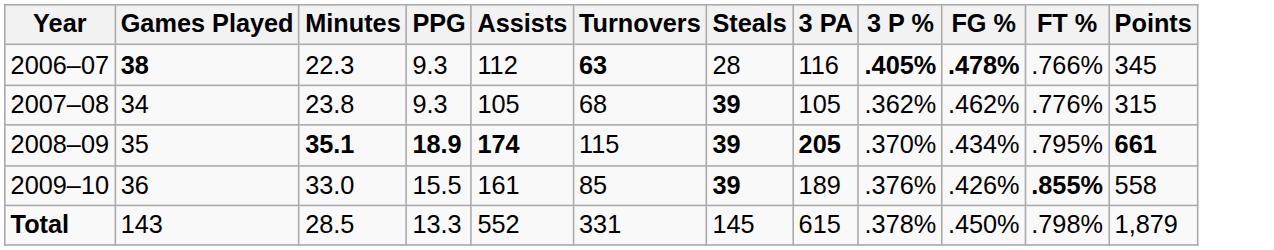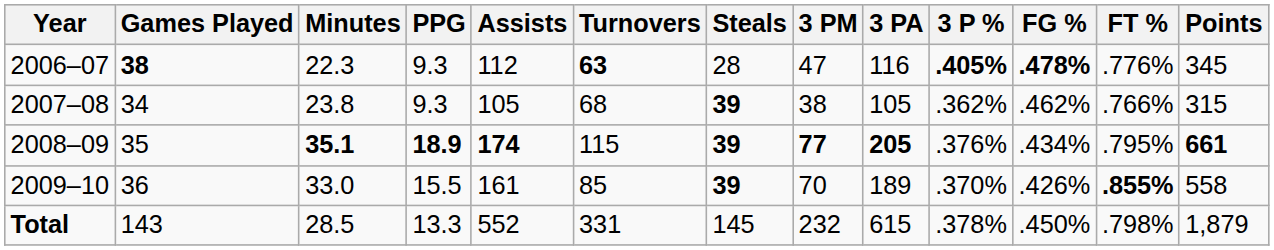+ column: 3 PM | 47 | 38 | 77 | 70 | 232
2006–07 | FT %: .766% -> .776%
2007–08 | FT %: .776% -> .766%
2008–09 | 3 P %: .370% -> .376%
2009–10 | 3 P %: .376% -> .370%
